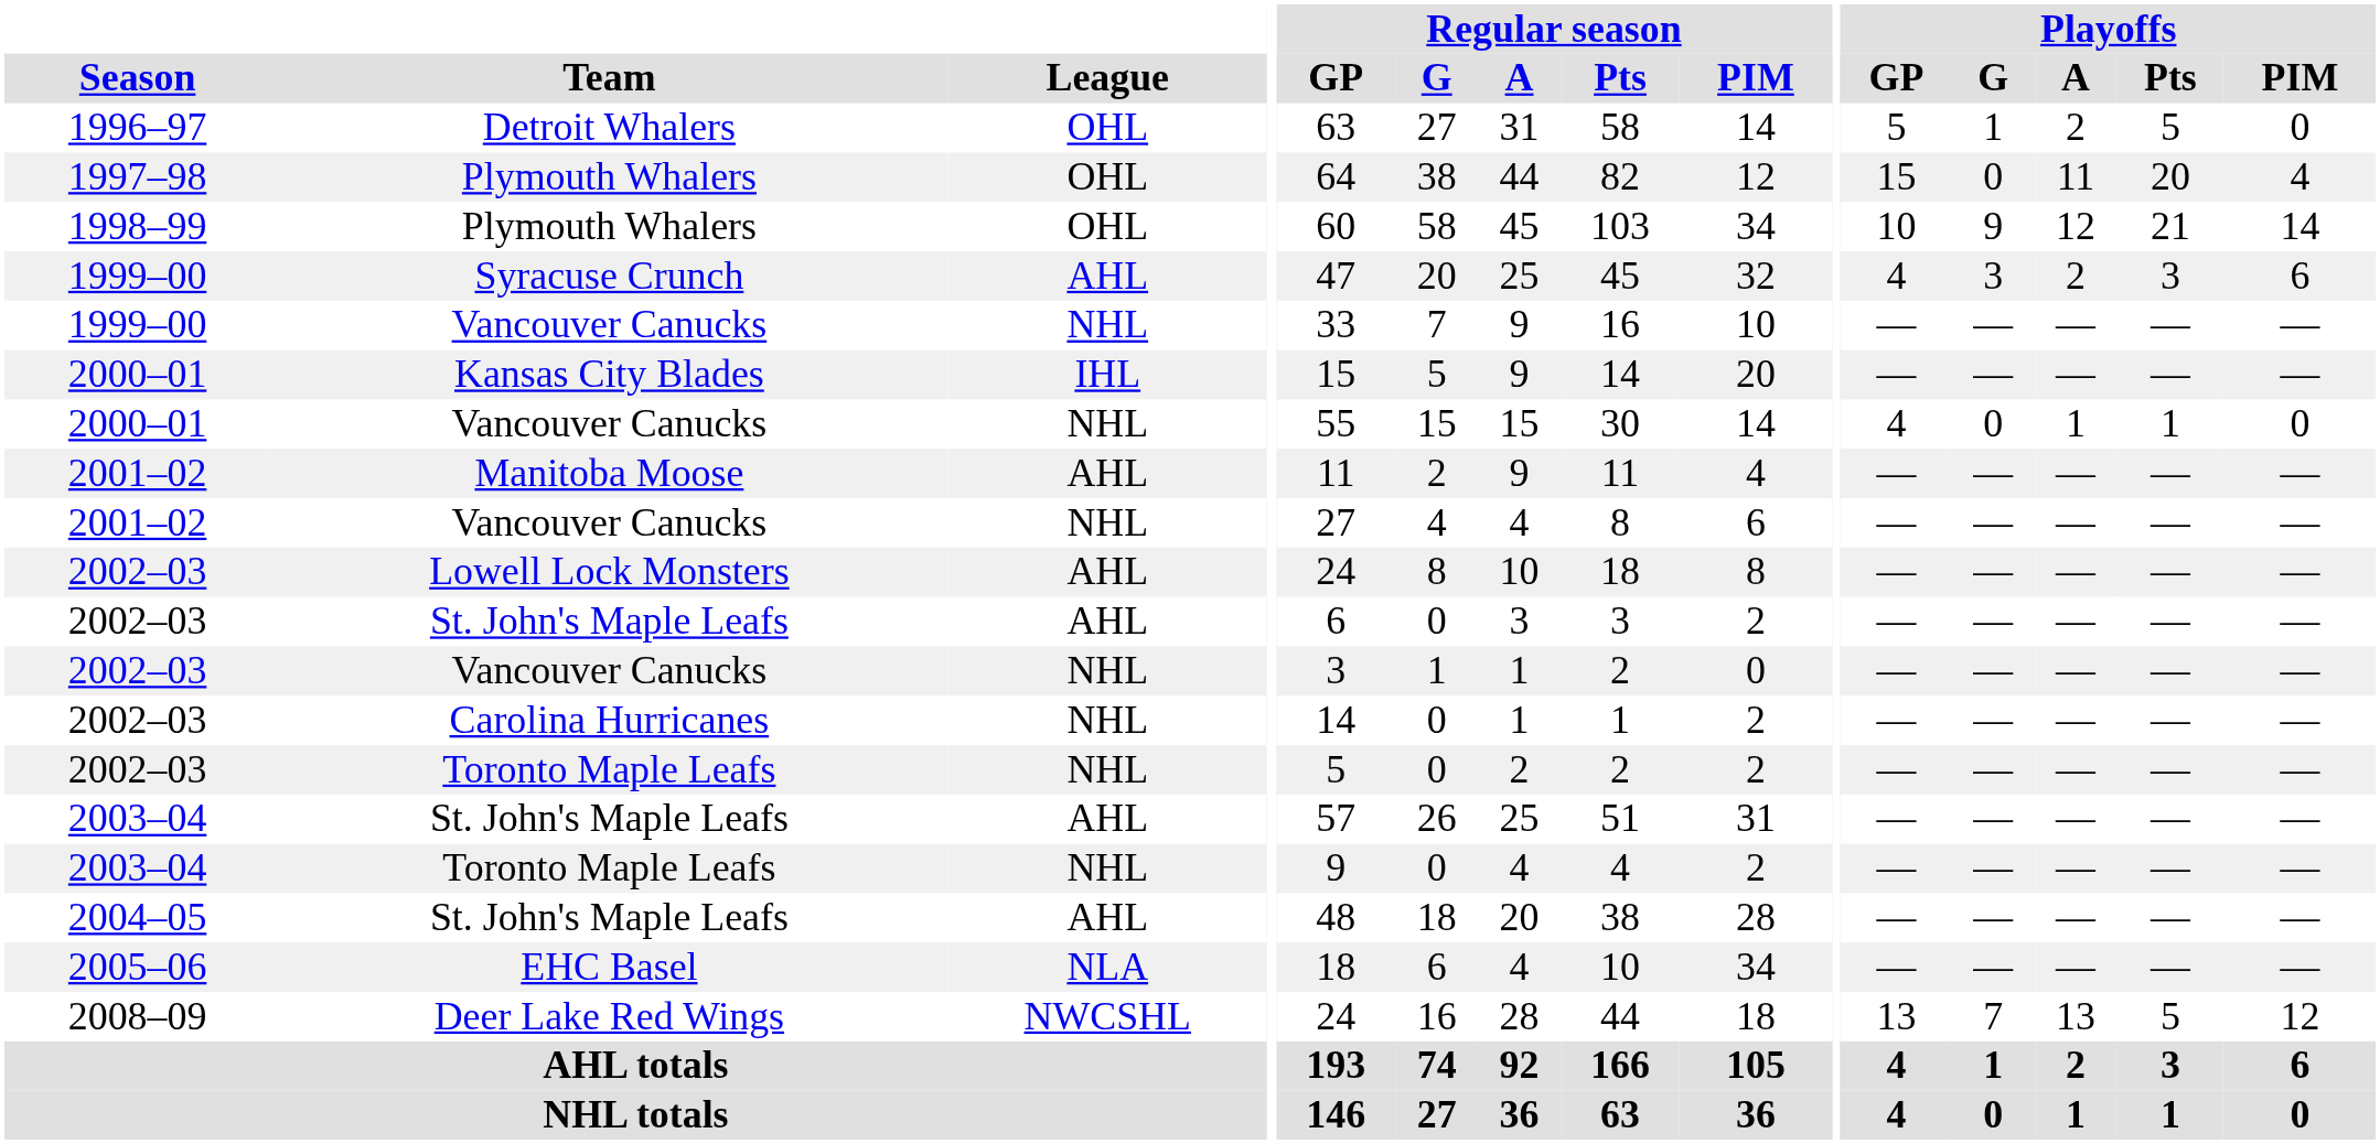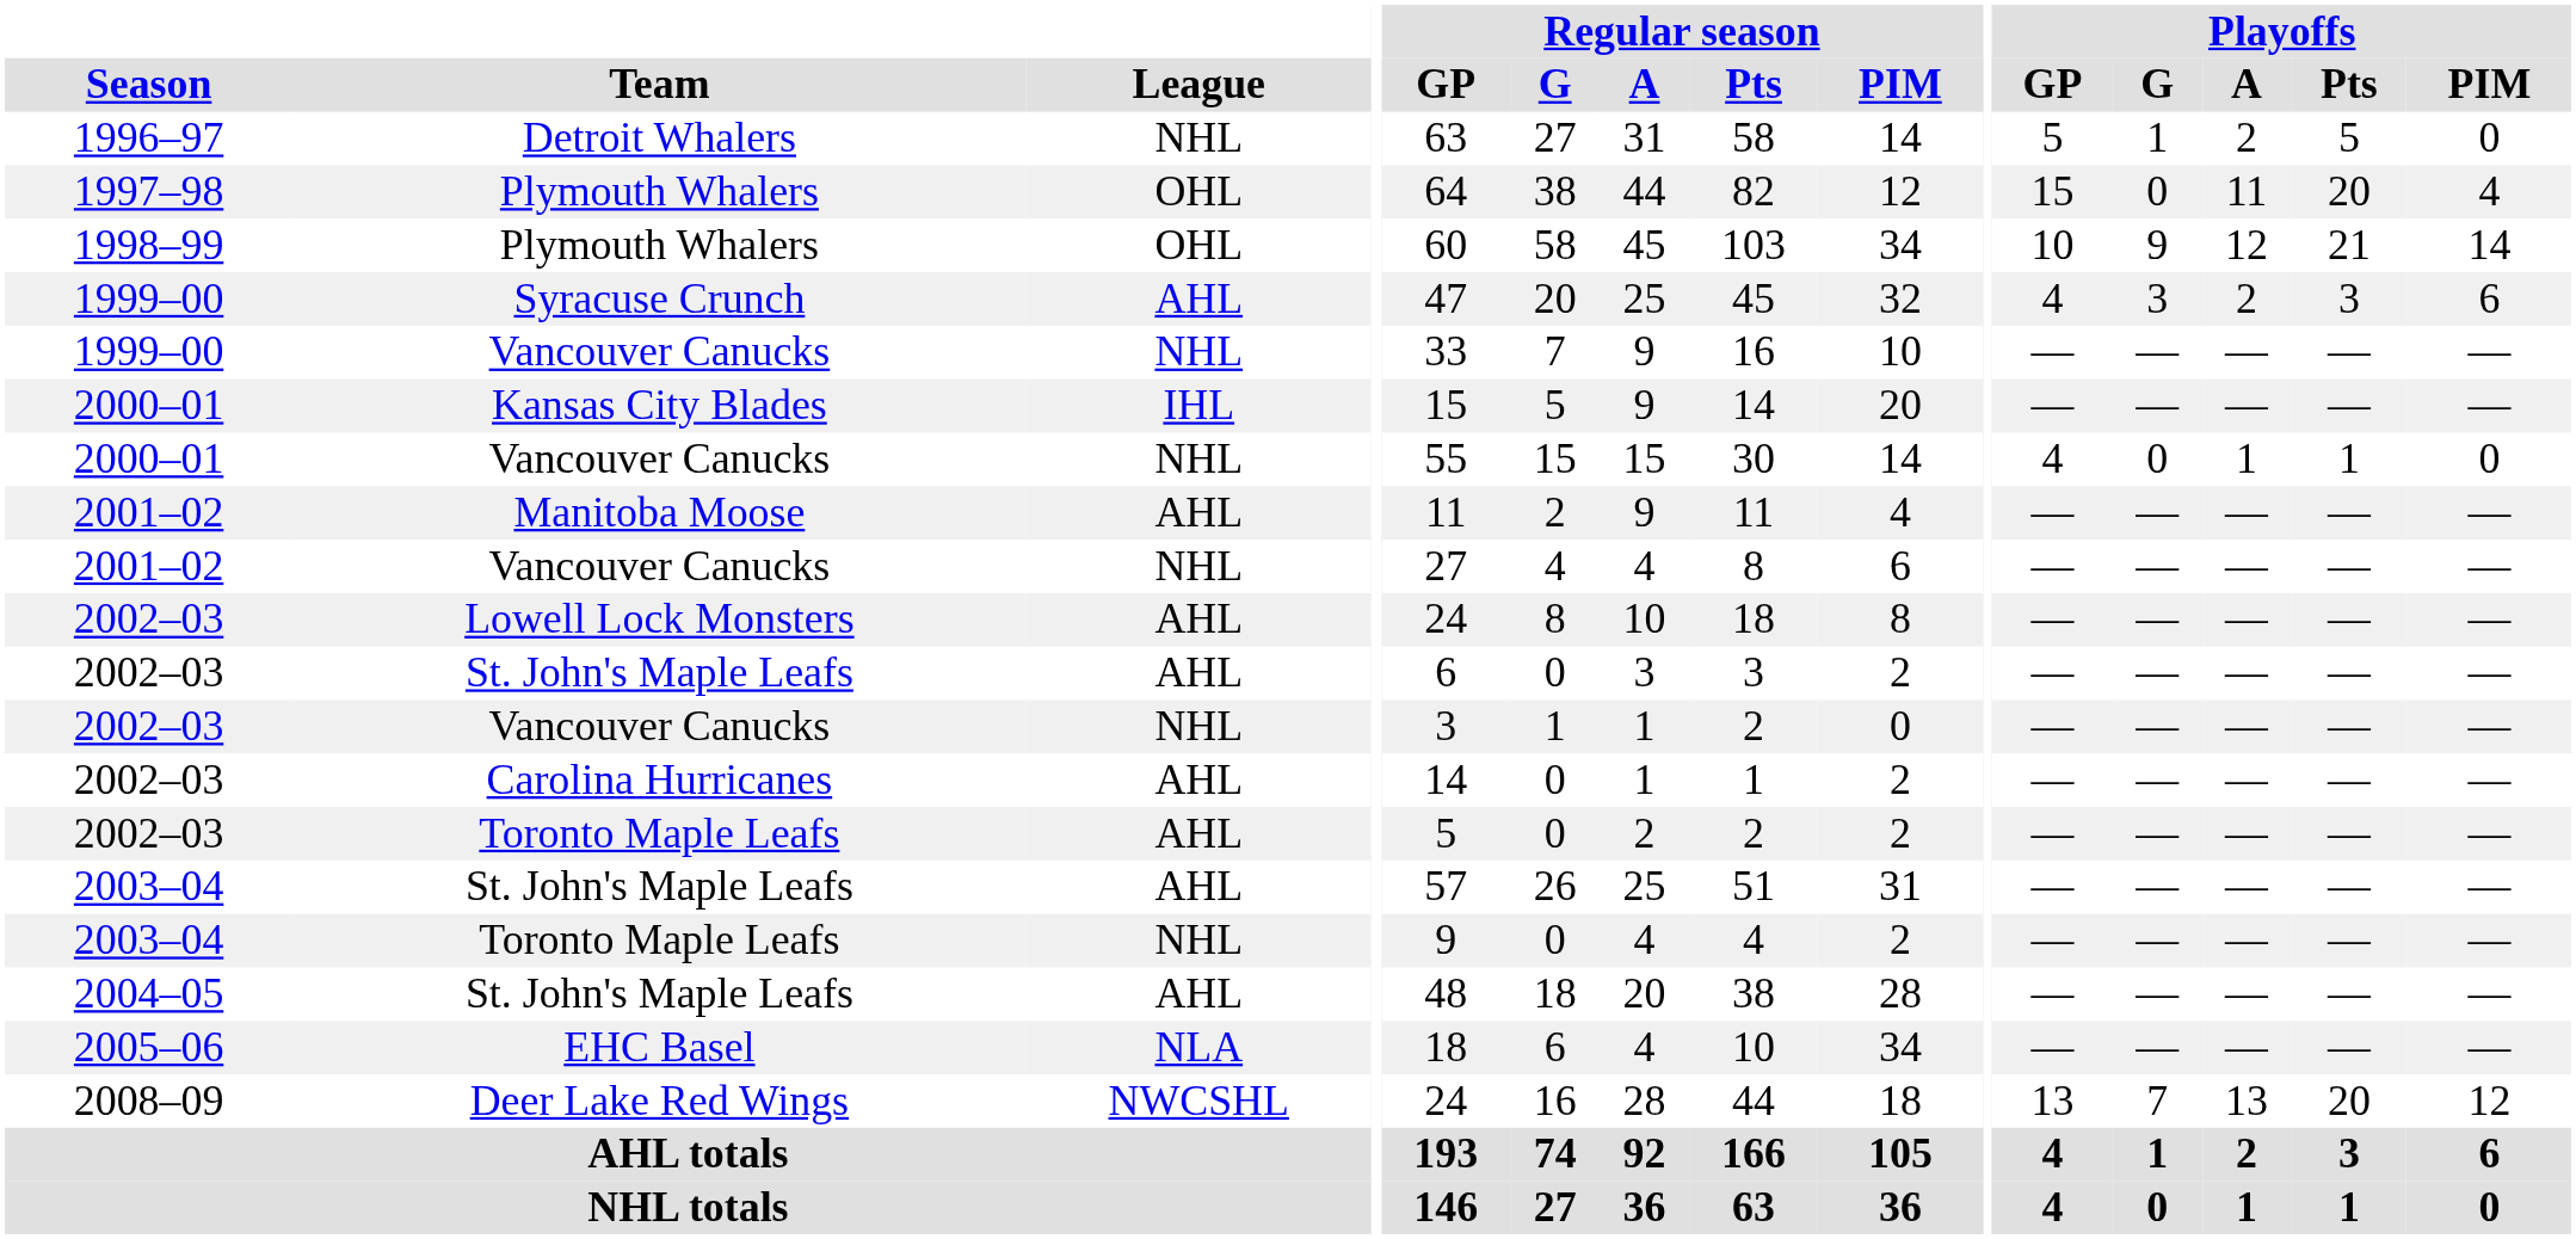Detroit Whalers | League: OHL -> NHL
Carolina Hurricanes | League: NHL -> AHL
2002–03 / Toronto Maple Leafs | League: NHL -> AHL
Deer Lake Red Wings | Playoffs / Pts: 5 -> 20
